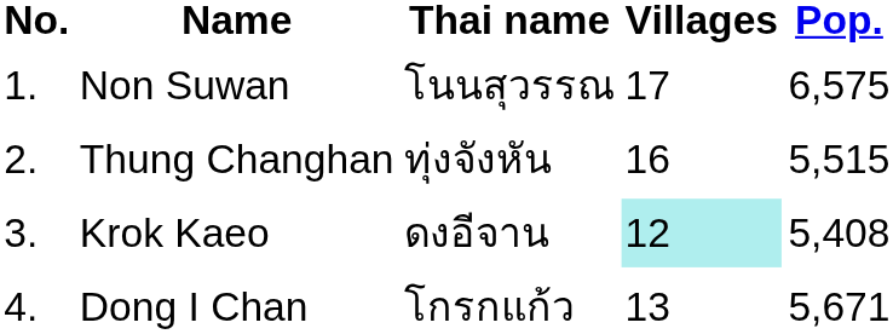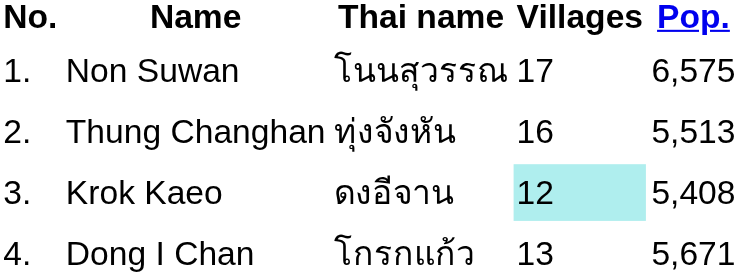Thung Changhan | Pop.: 5,515 -> 5,513
